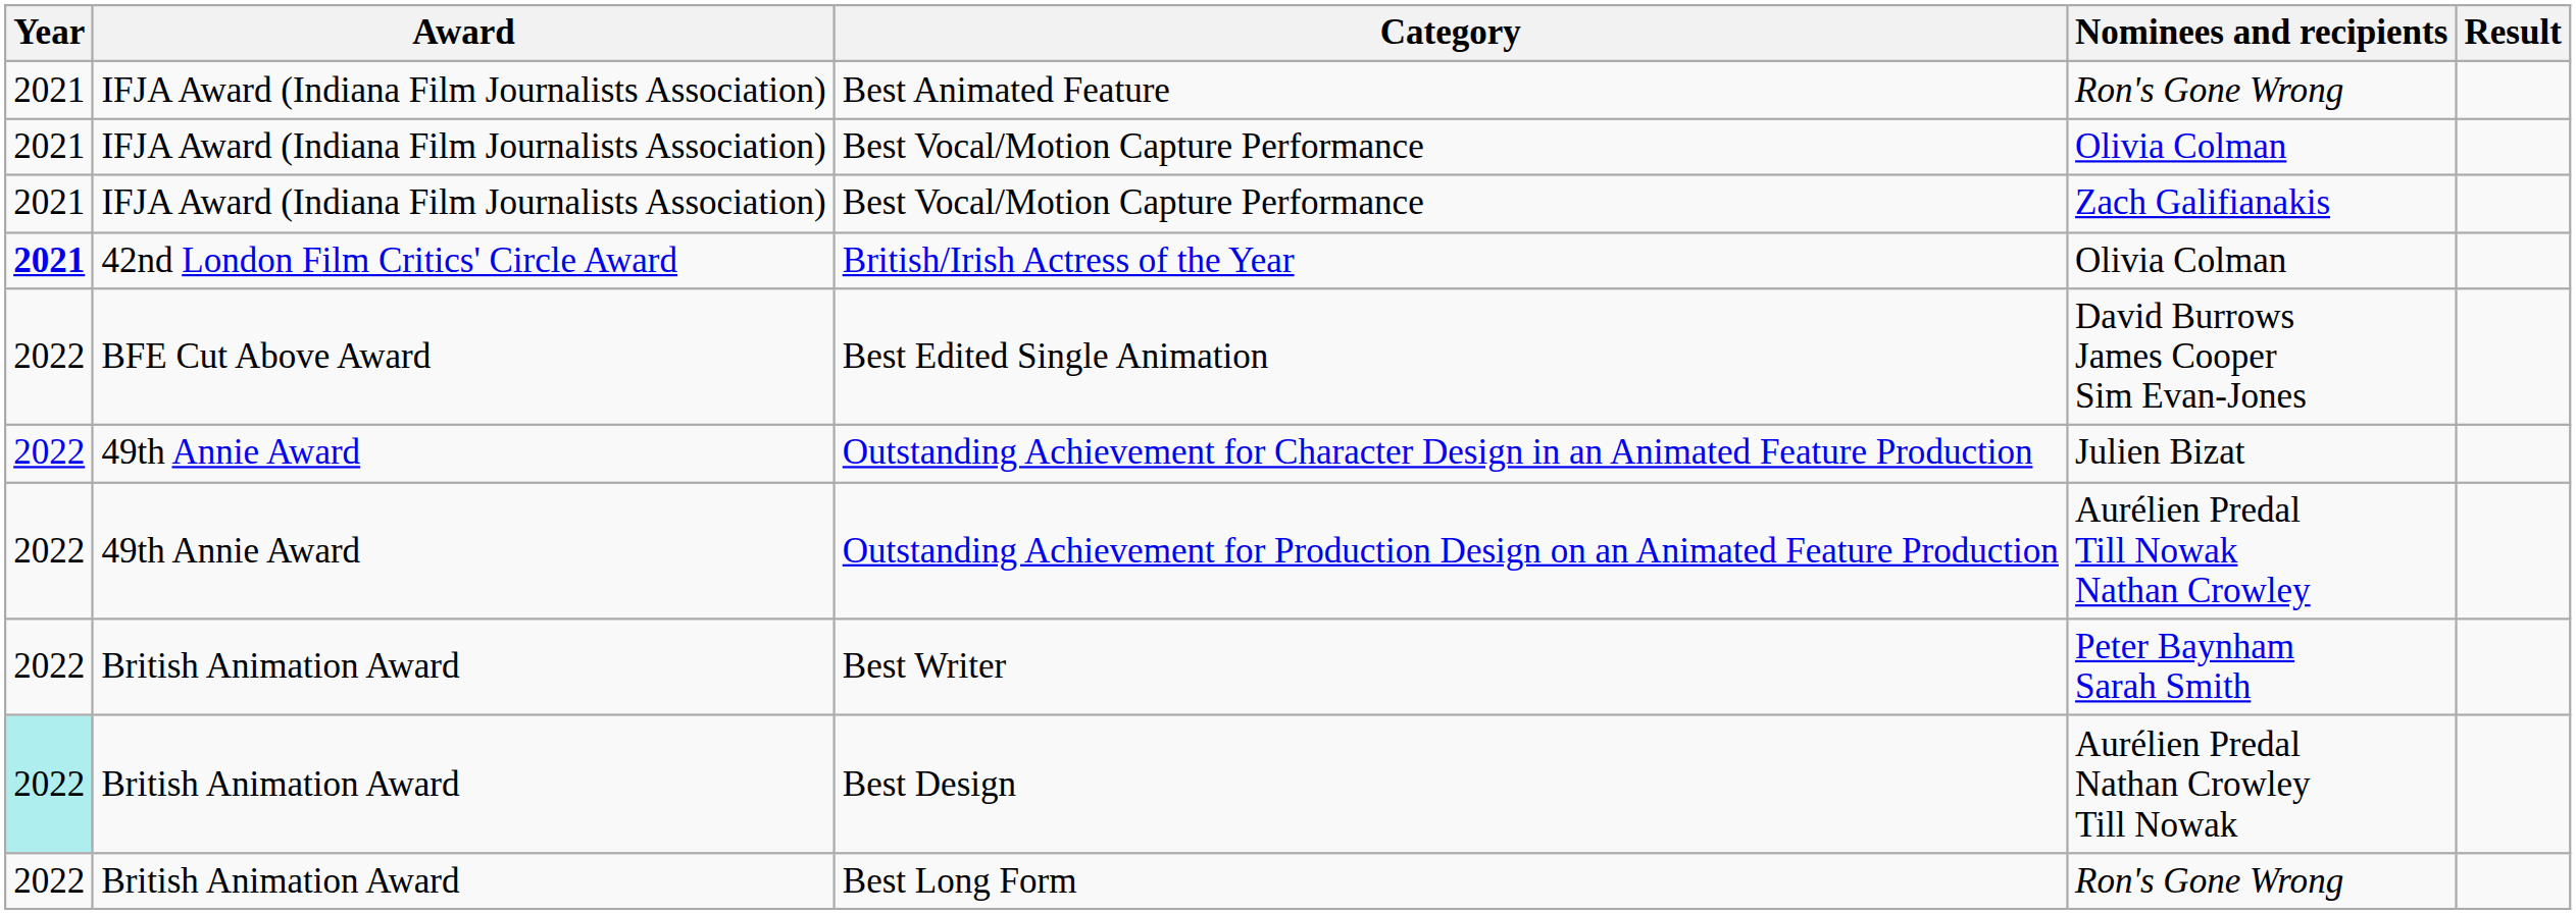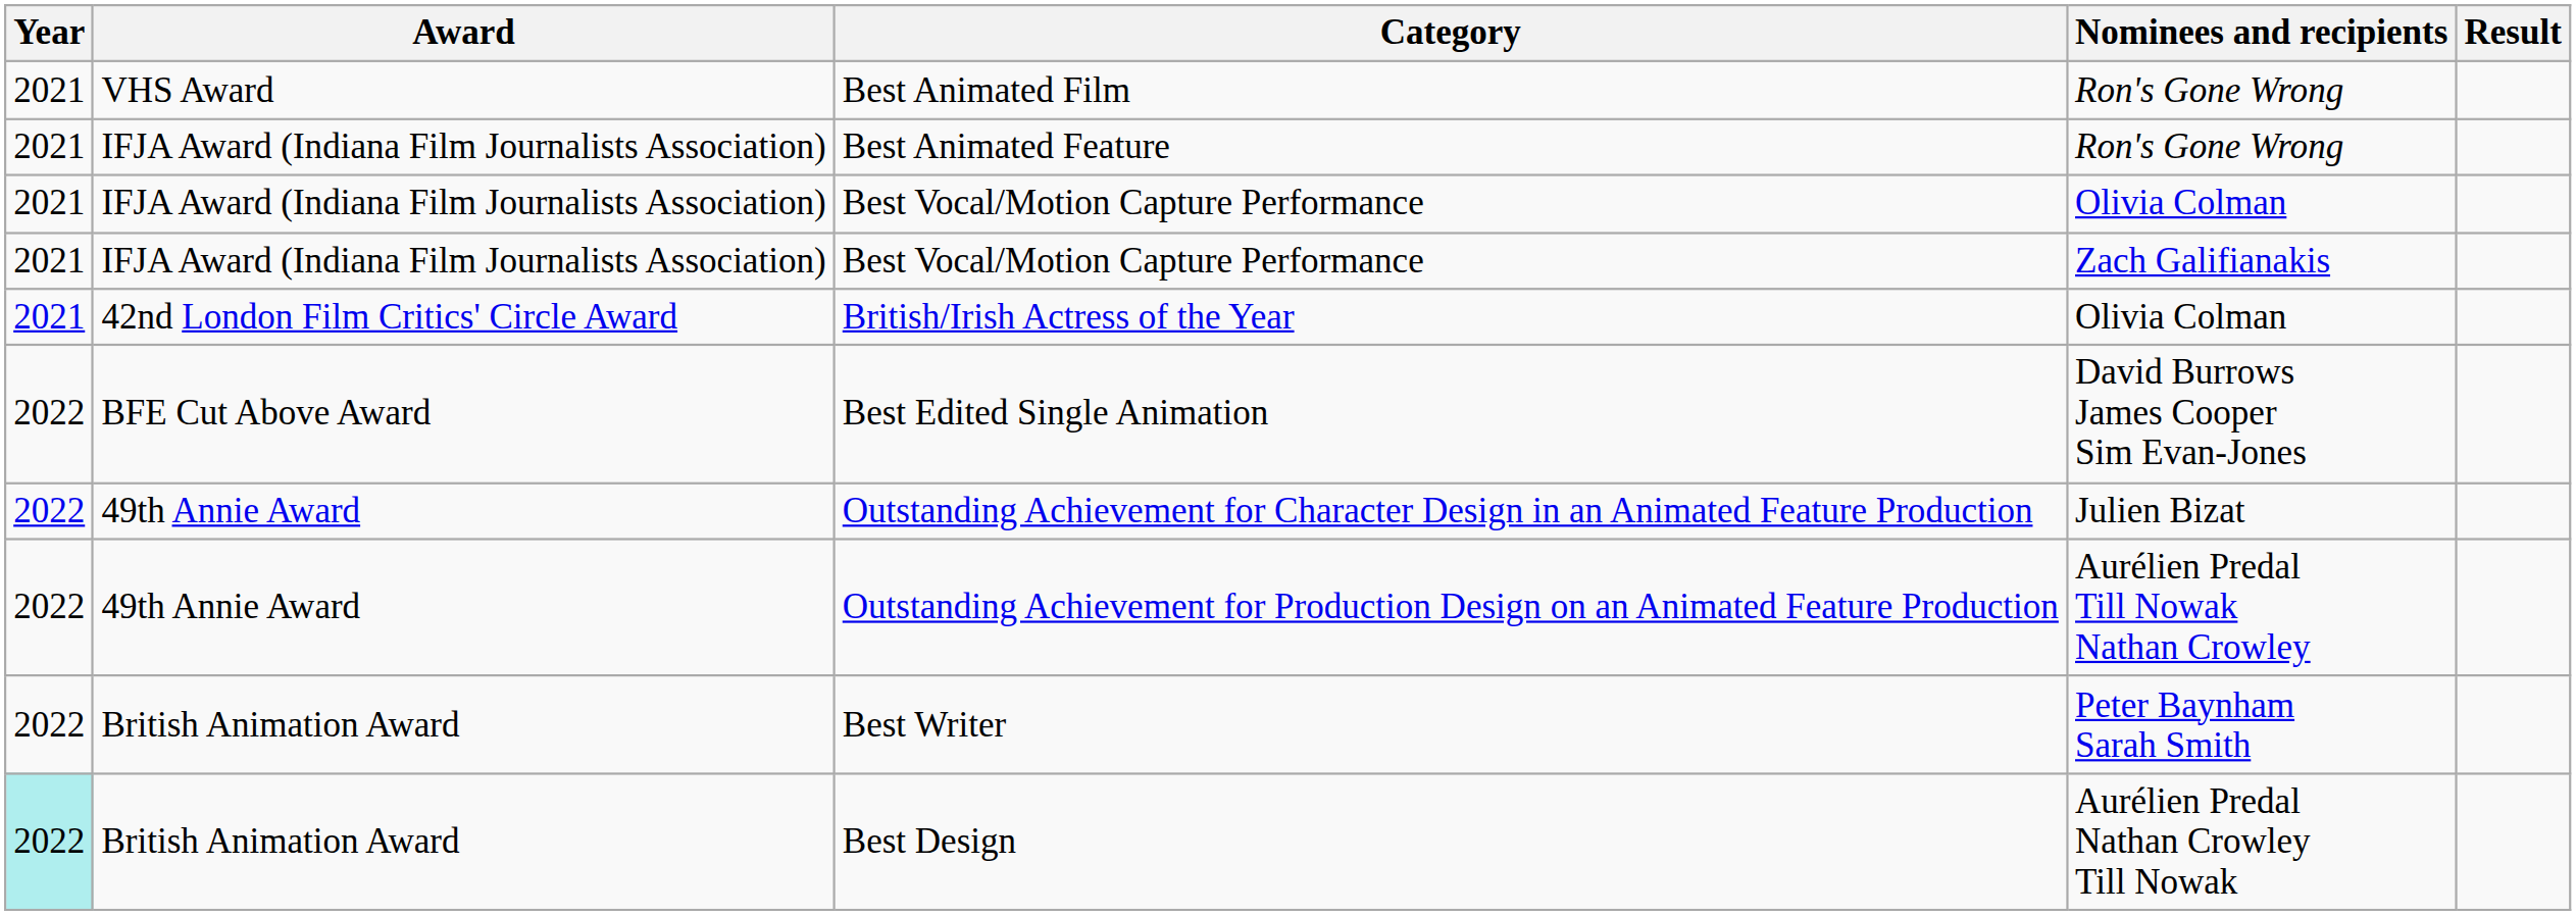+ row: 2021 | VHS Award | Best Animated Film | Ron's Gone Wrong
British/Irish Actress of the Year | Year: bold -> normal
- row: 2022 | British Animation Award | Best Long Form | Ron's Gone Wrong
